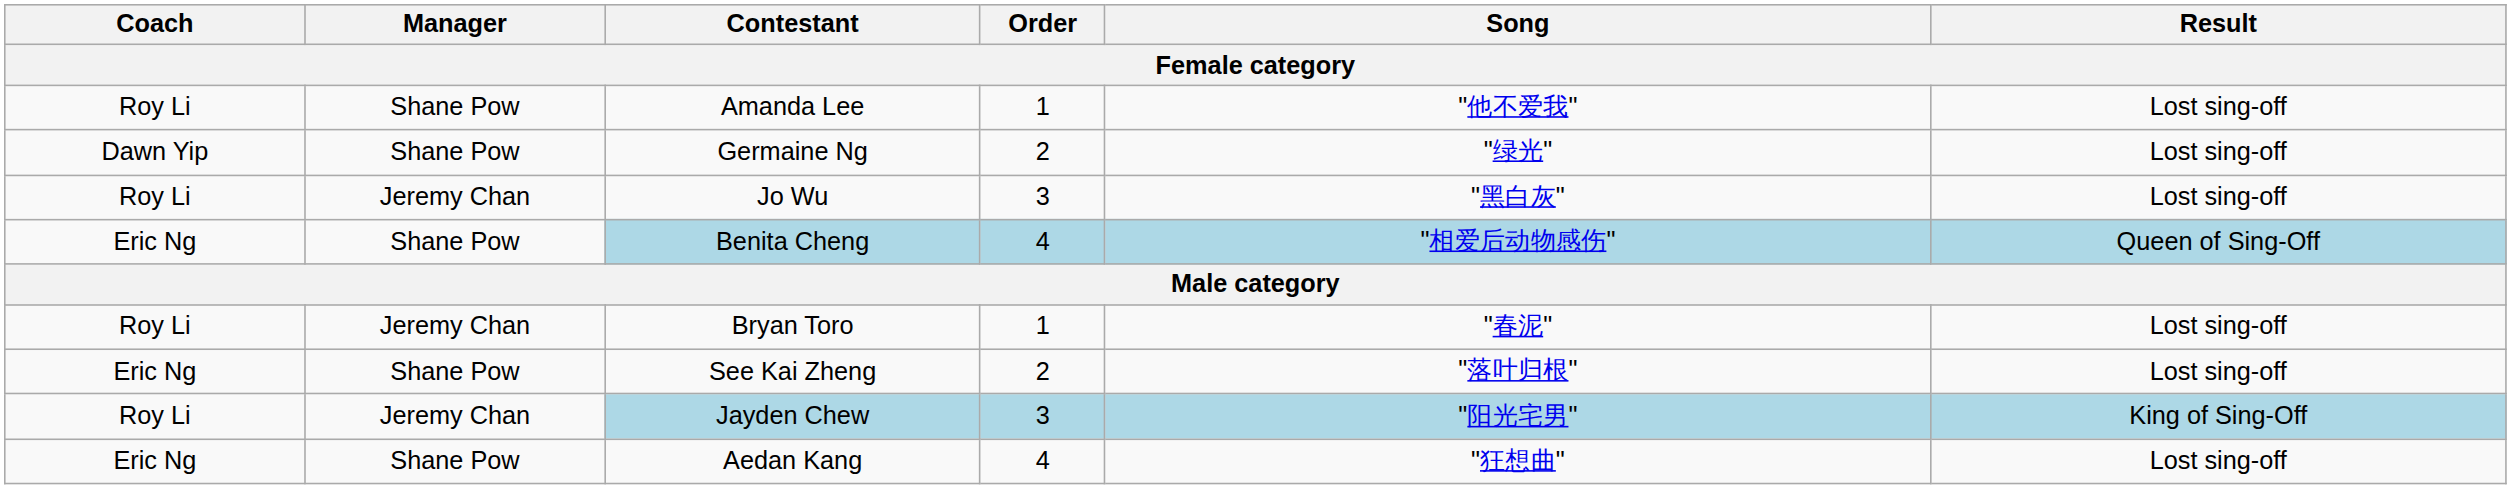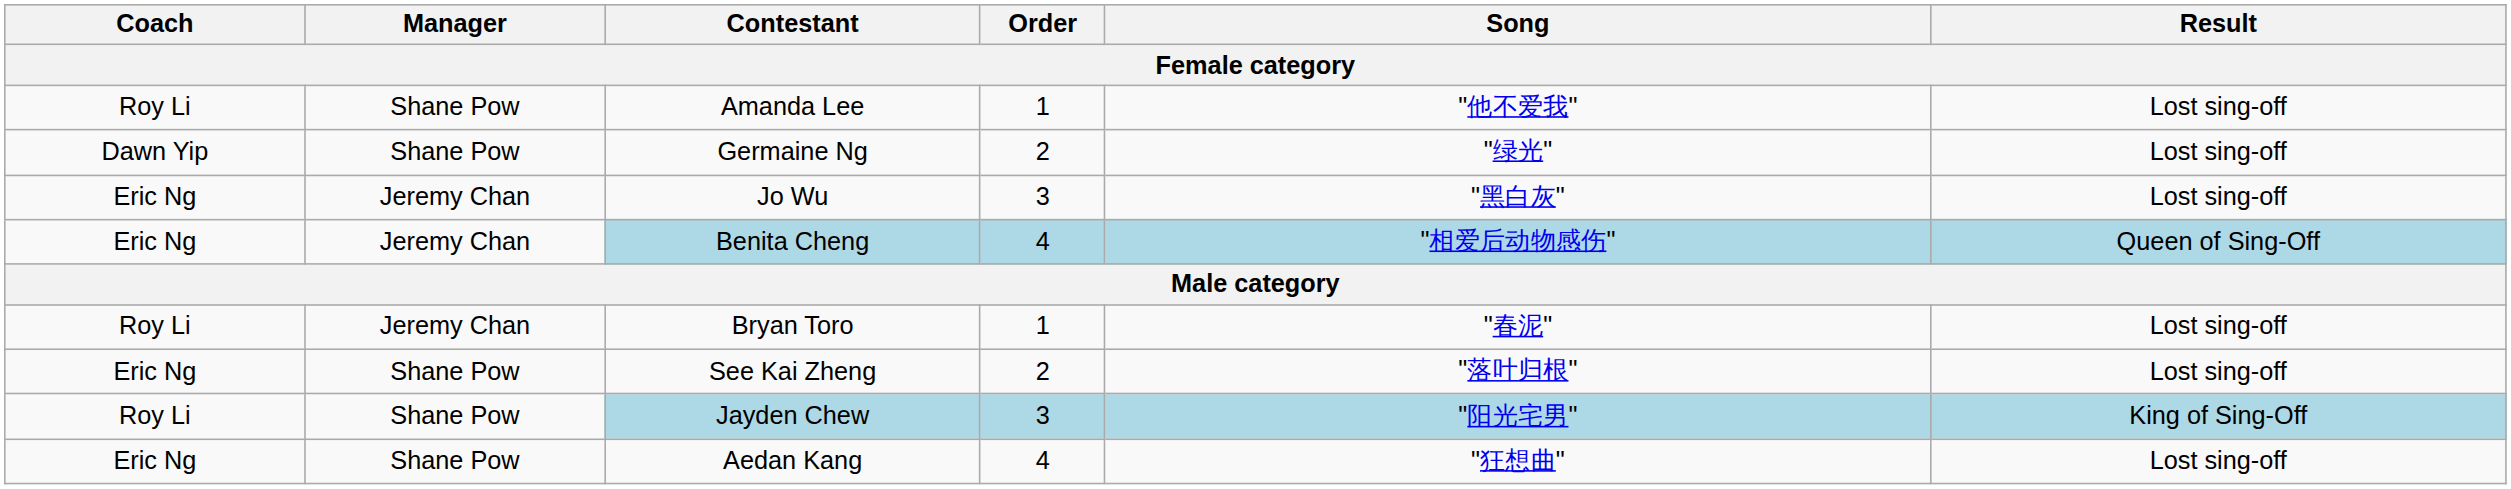Jo Wu | Coach: Roy Li -> Eric Ng
Benita Cheng | Manager: Shane Pow -> Jeremy Chan
Jayden Chew | Manager: Jeremy Chan -> Shane Pow
